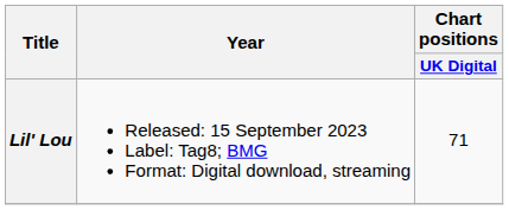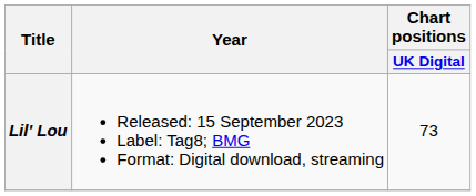Lil' Lou | Chart positions / UK Digital: 71 -> 73
